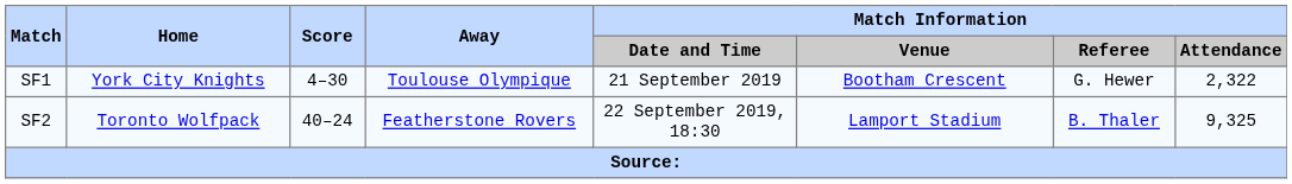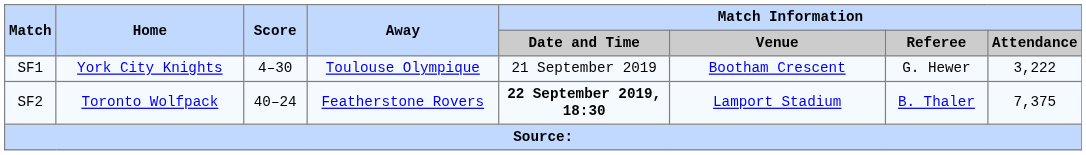SF1 | Match Information / Attendance: 2,322 -> 3,222
SF2 | Match Information / Date and Time: normal -> bold
SF2 | Match Information / Attendance: 9,325 -> 7,375
